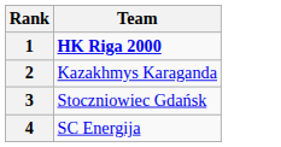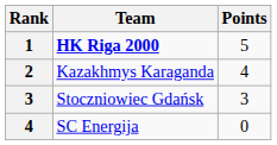+ column: Points | 5 | 4 | 3 | 0
